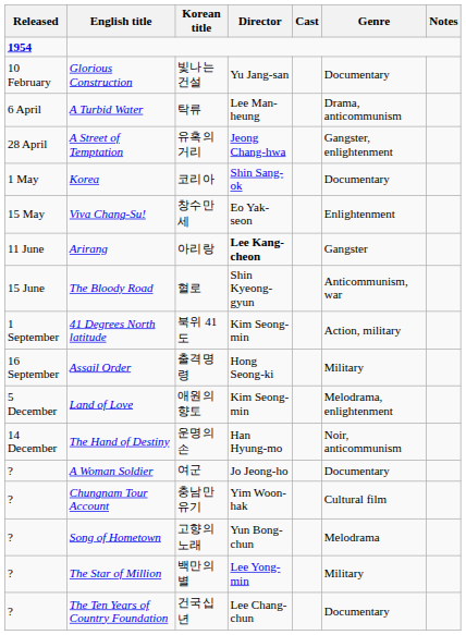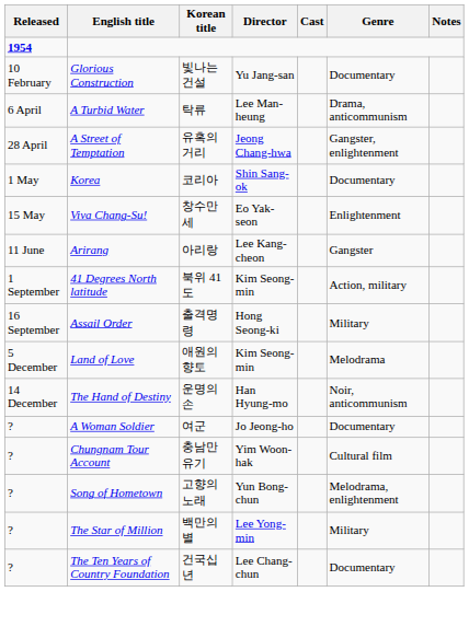Arirang | Director: bold -> normal
- row: 15 June | The Bloody Road | 혈로 | Shin Kyeong-gyun | Anticommunism, war
Land of Love | Genre: Melodrama, enlightenment -> Melodrama
Song of Hometown | Genre: Melodrama -> Melodrama, enlightenment
